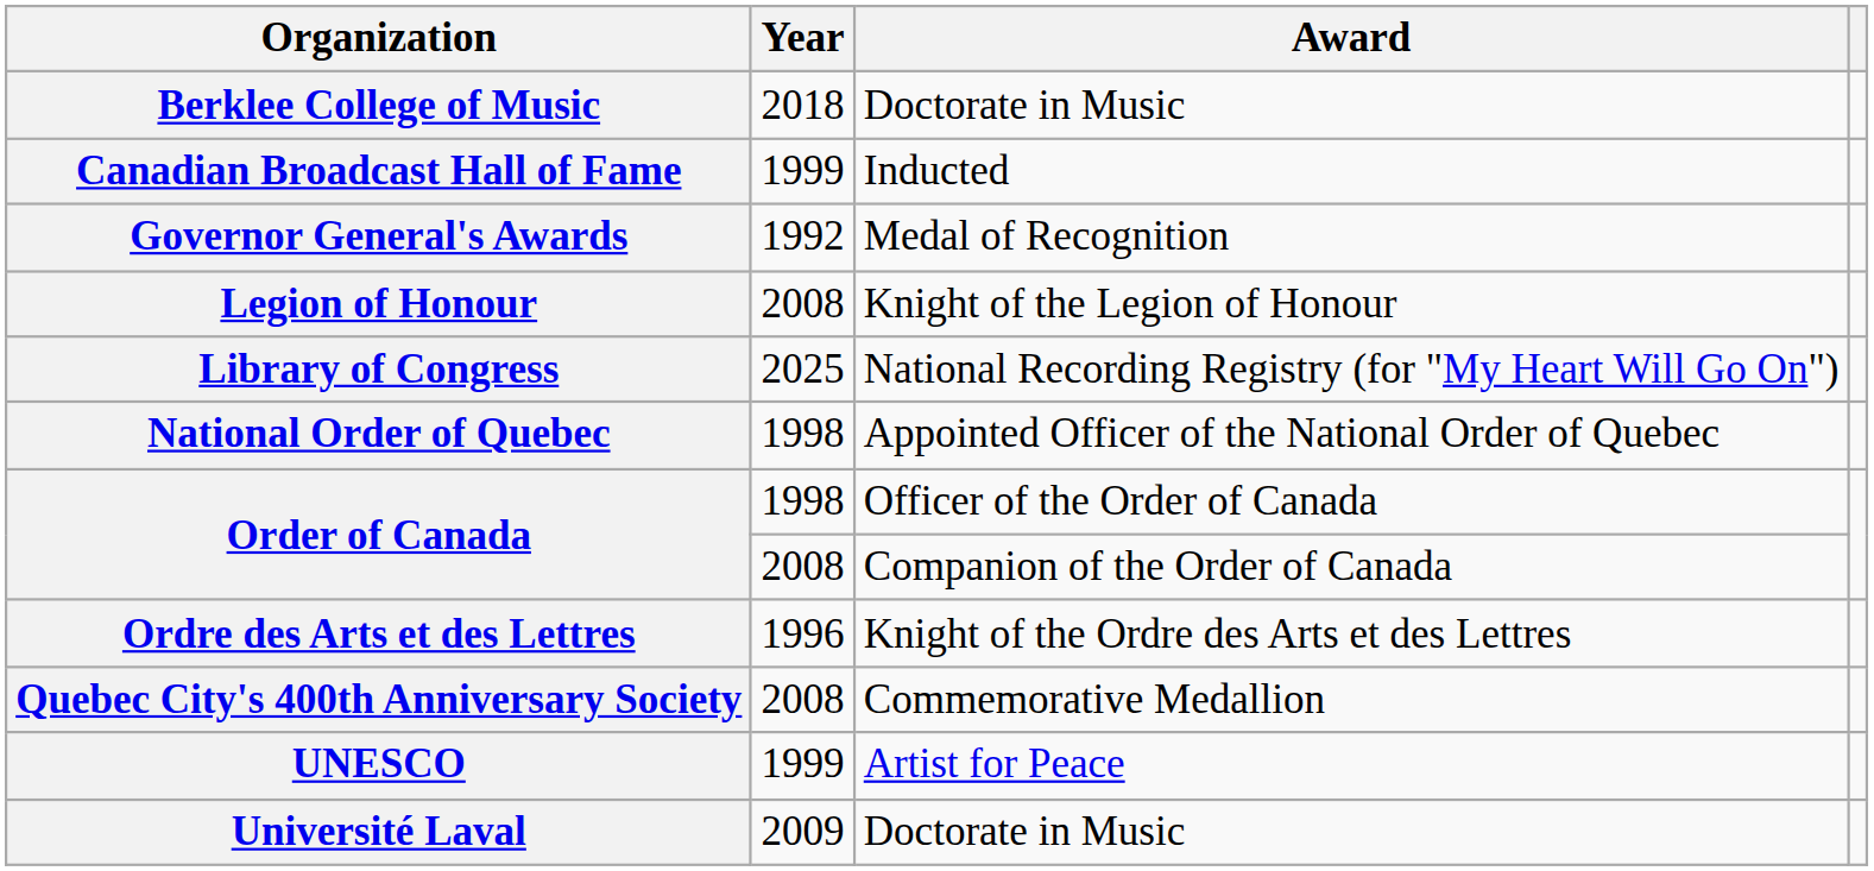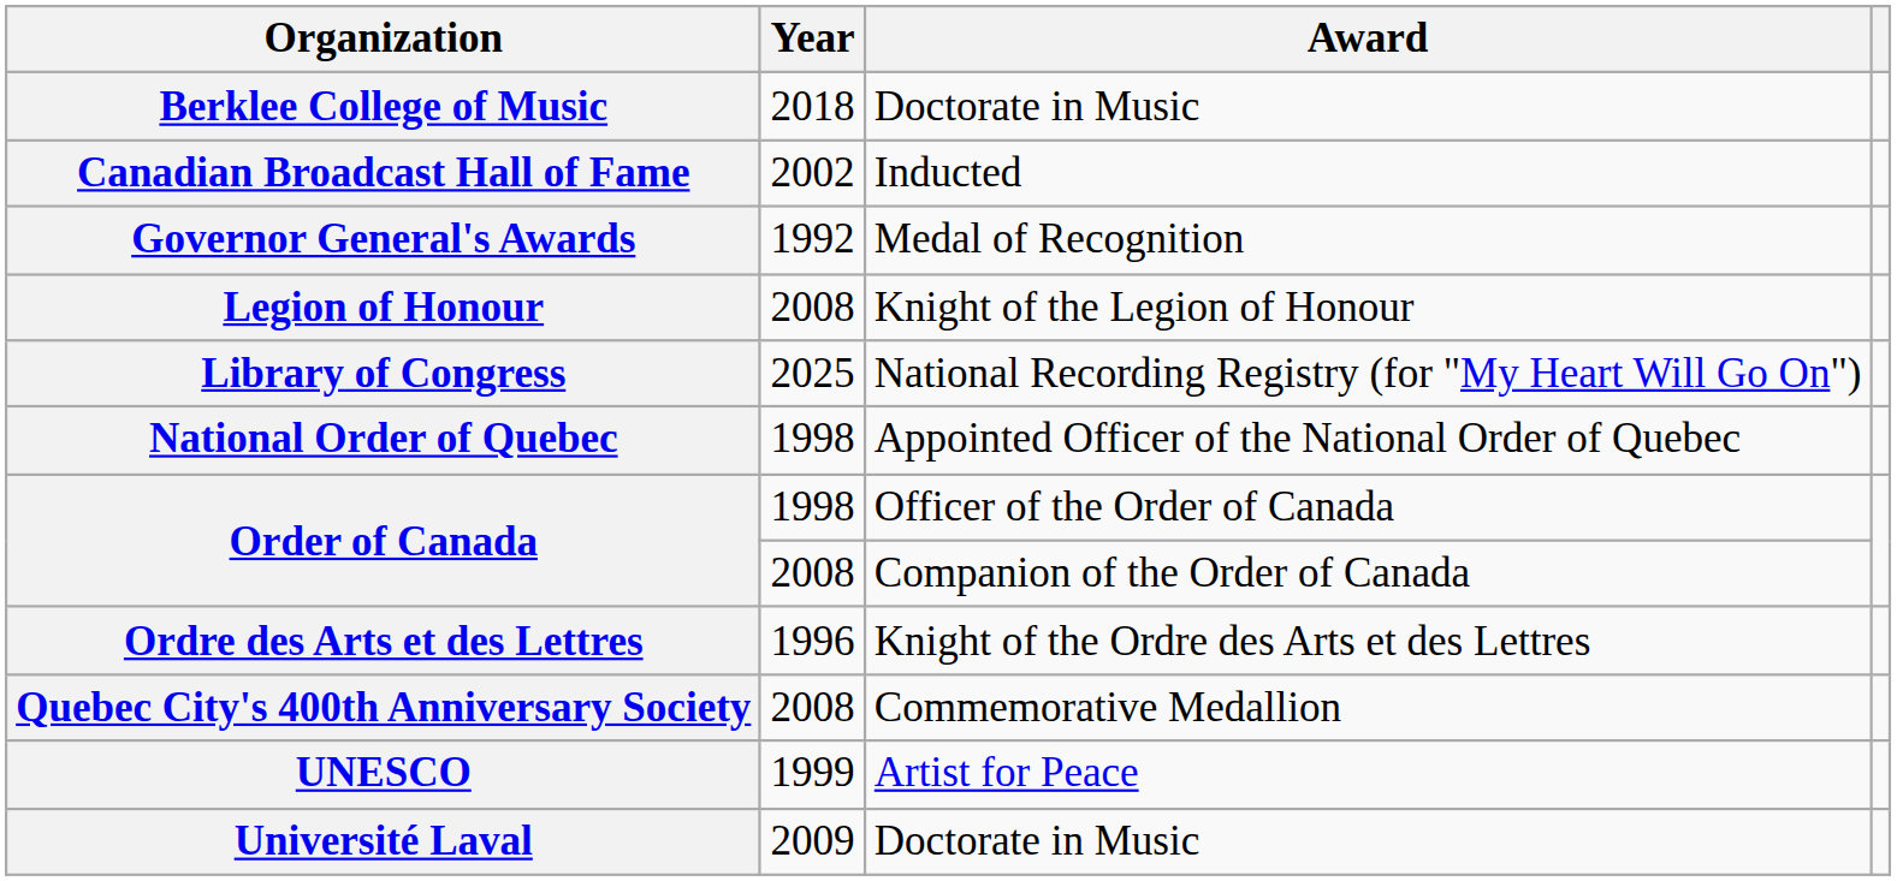Canadian Broadcast Hall of Fame | Year: 1999 -> 2002
